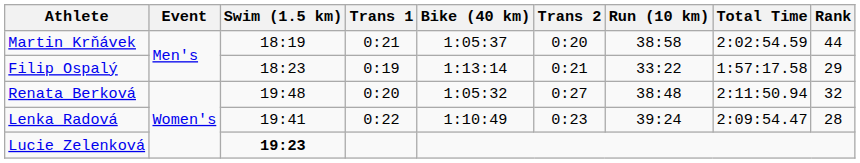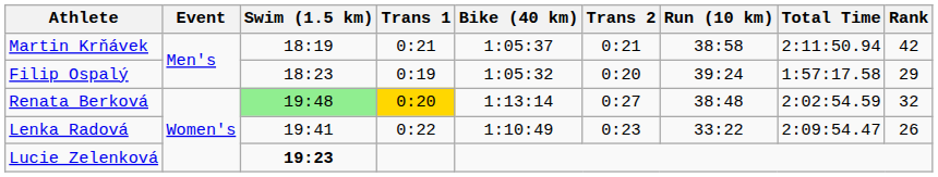Martin Krňávek | Trans 2: 0:20 -> 0:21
Martin Krňávek | Total Time: 2:02:54.59 -> 2:11:50.94
Martin Krňávek | Rank: 44 -> 42
Filip Ospalý | Bike (40 km): 1:13:14 -> 1:05:32
Filip Ospalý | Trans 2: 0:21 -> 0:20
Filip Ospalý | Run (10 km): 33:22 -> 39:24
Renata Berková | Swim (1.5 km): no background -> lightgreen background
Renata Berková | Trans 1: no background -> gold background
Renata Berková | Bike (40 km): 1:05:32 -> 1:13:14
Renata Berková | Total Time: 2:11:50.94 -> 2:02:54.59
Lenka Radová | Run (10 km): 39:24 -> 33:22
Lenka Radová | Rank: 28 -> 26
